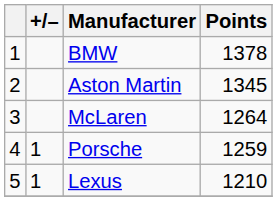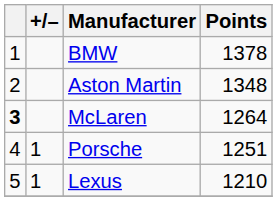Aston Martin | Points: 1345 -> 1348
McLaren | column 1: normal -> bold
Porsche | Points: 1259 -> 1251
